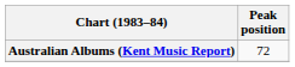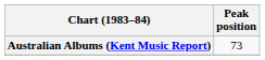Australian Albums (Kent Music Report) | Peak position: 72 -> 73
